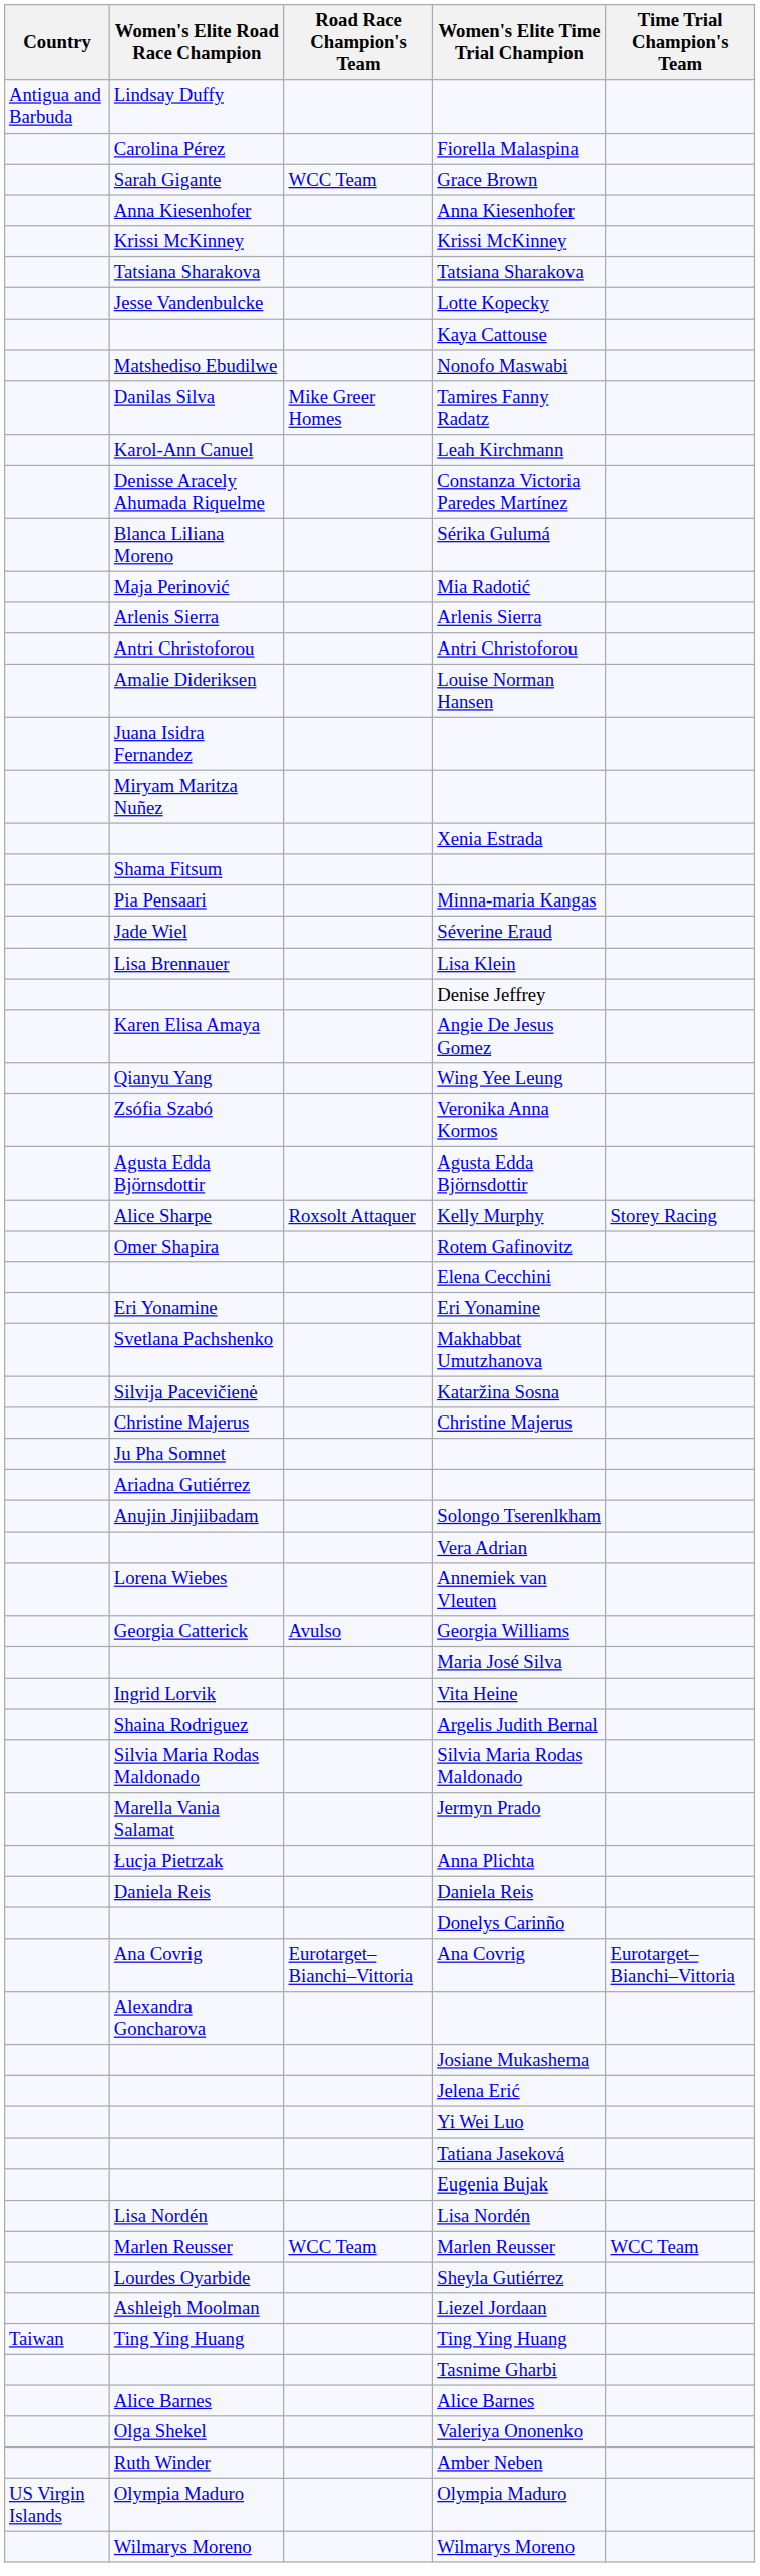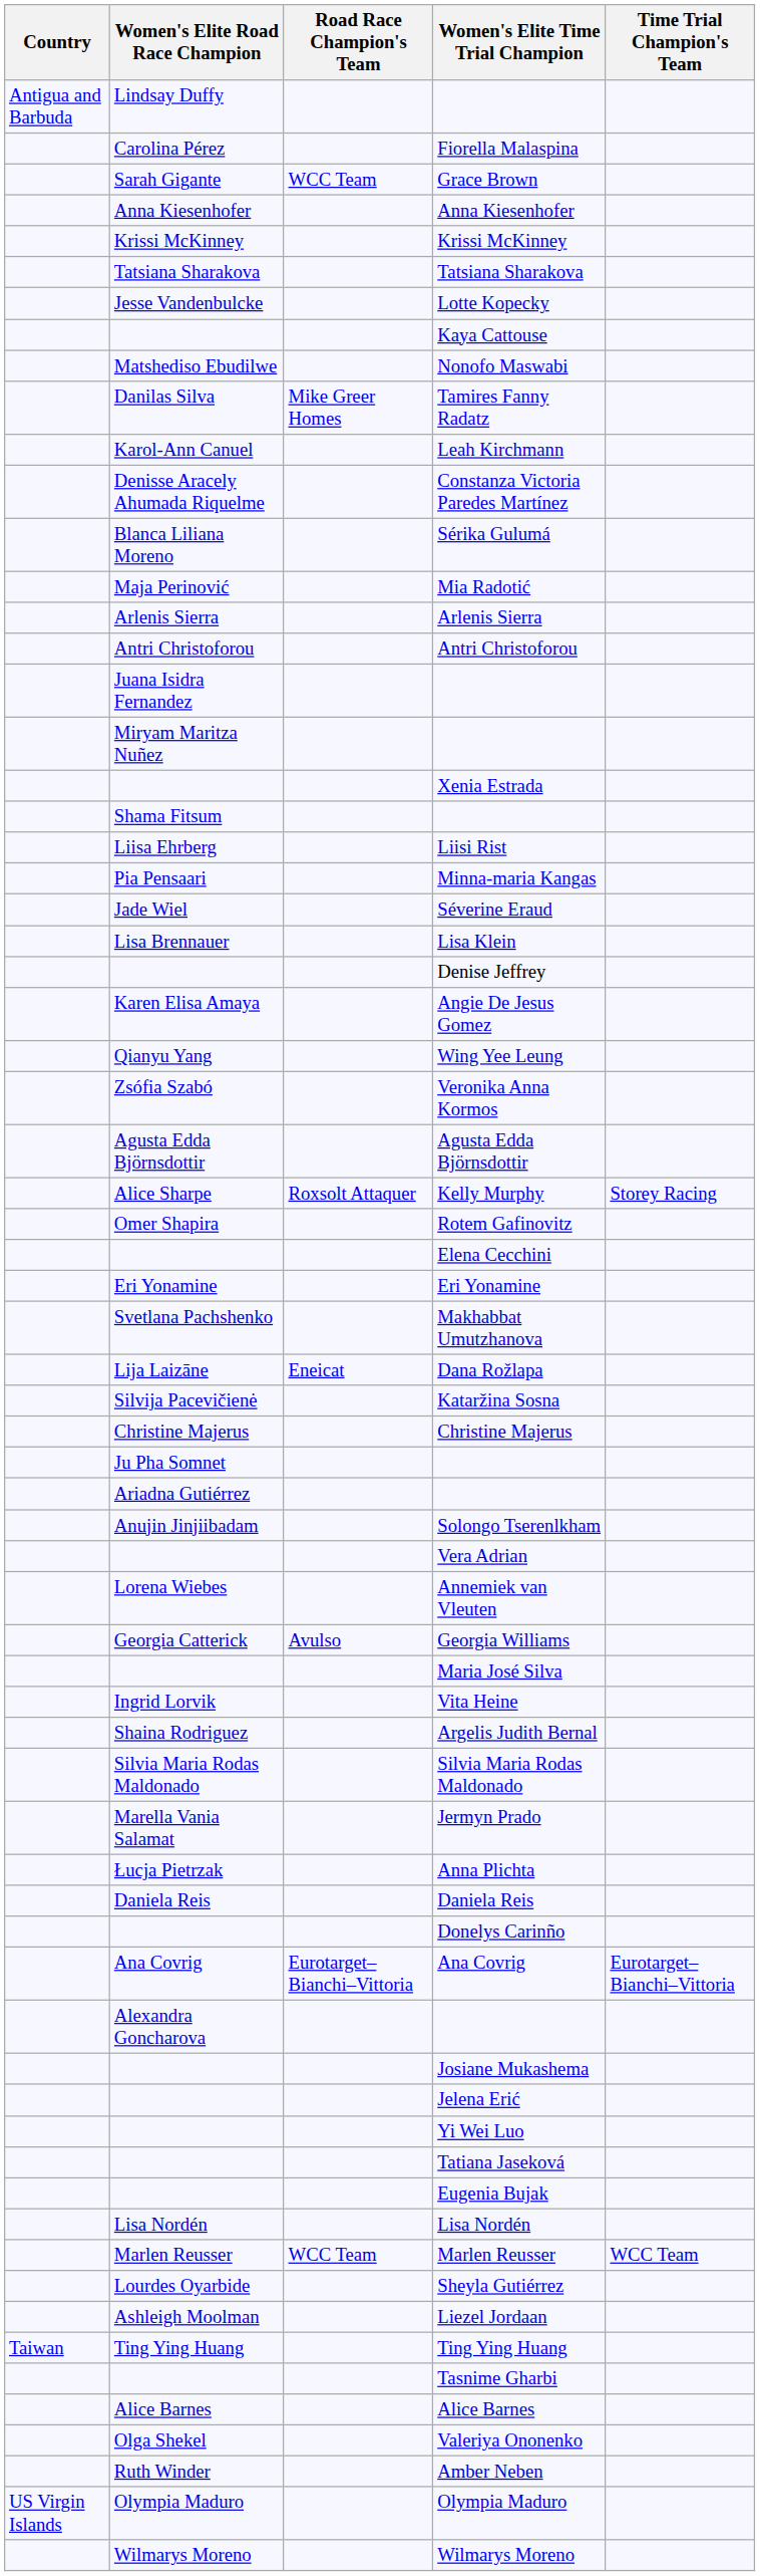- row: Amalie Dideriksen | Louise Norman Hansen
+ row: Liisa Ehrberg | Liisi Rist
+ row: Lija Laizāne | Eneicat | Dana Rožlapa
